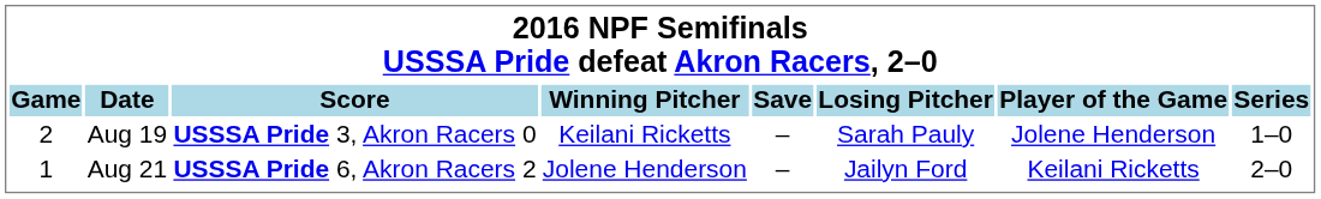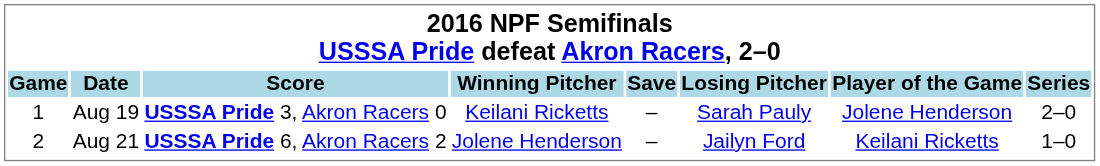Aug 19 | Game: 2 -> 1
Aug 19 | Series: 1–0 -> 2–0
Aug 21 | Game: 1 -> 2
Aug 21 | Series: 2–0 -> 1–0
